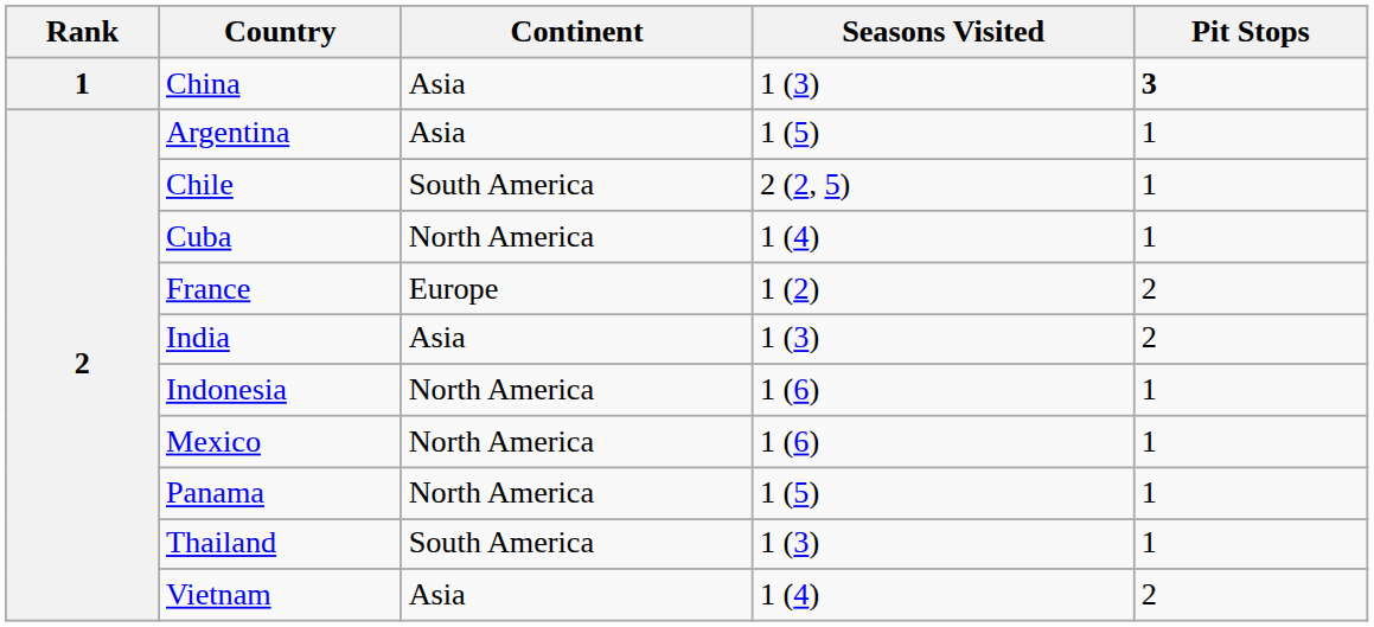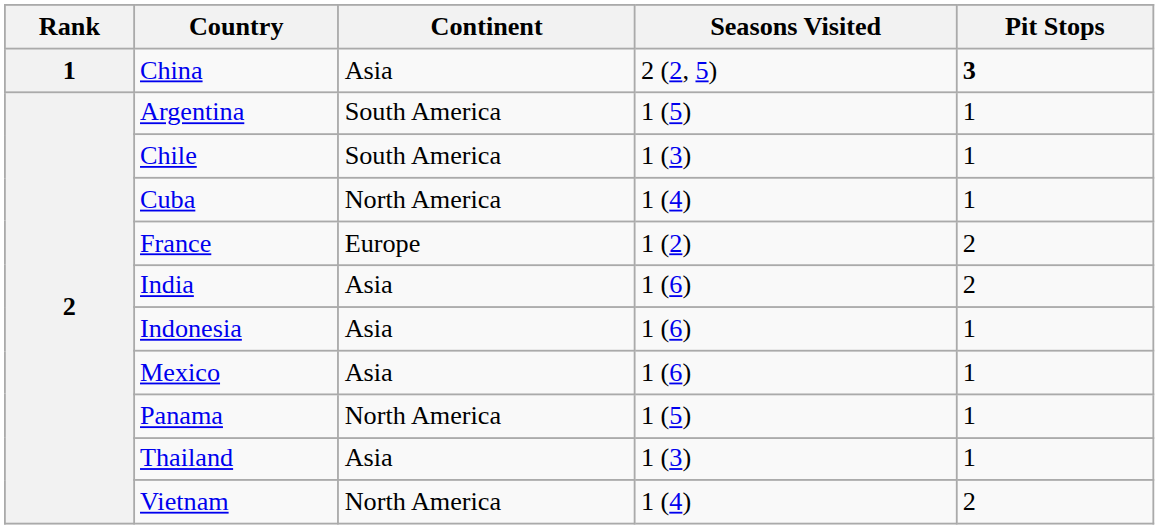China | Seasons Visited: 1 (3) -> 2 (2, 5)
Argentina | Continent: Asia -> South America
Chile | Seasons Visited: 2 (2, 5) -> 1 (3)
India | Seasons Visited: 1 (3) -> 1 (6)
Indonesia | Continent: North America -> Asia
Mexico | Continent: North America -> Asia
Thailand | Continent: South America -> Asia
Vietnam | Continent: Asia -> North America
